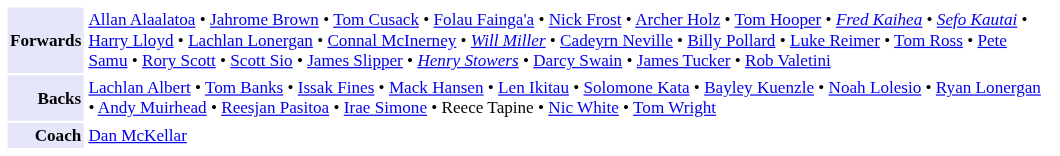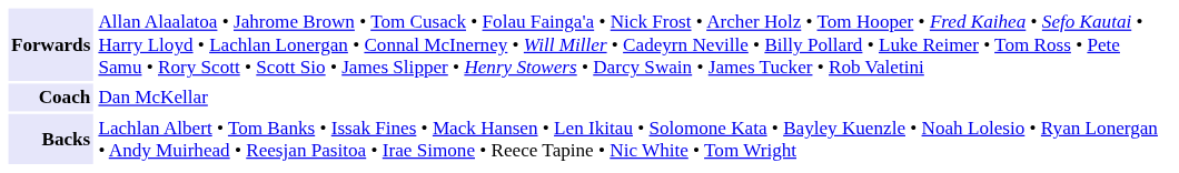rows swapped: Backs <-> Coach
